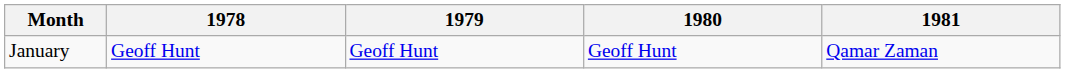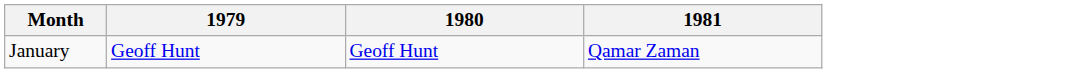- column: 1978 | Geoff Hunt
